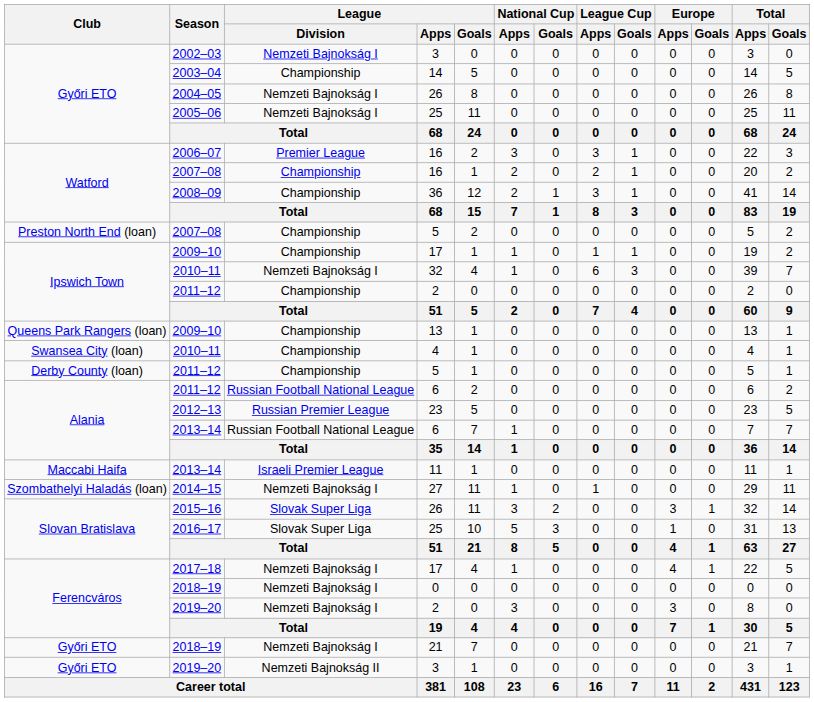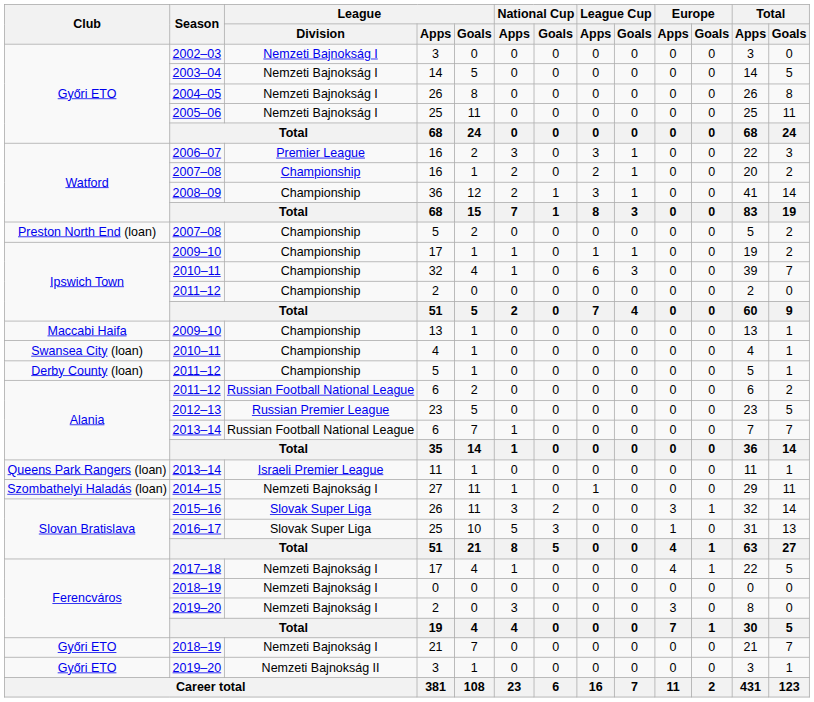2003–04 | League / Division: Championship -> Nemzeti Bajnokság I
2010–11 / 32 | League / Division: Nemzeti Bajnokság I -> Championship
2009–10 / 13 | Club: Queens Park Rangers (loan) -> Maccabi Haifa
2013–14 / 11 | Club: Maccabi Haifa -> Queens Park Rangers (loan)
